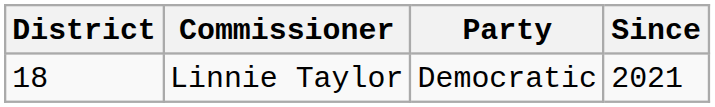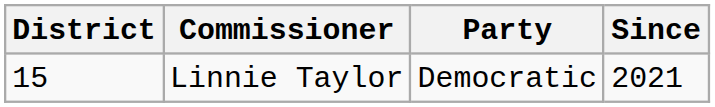Linnie Taylor | District: 18 -> 15
